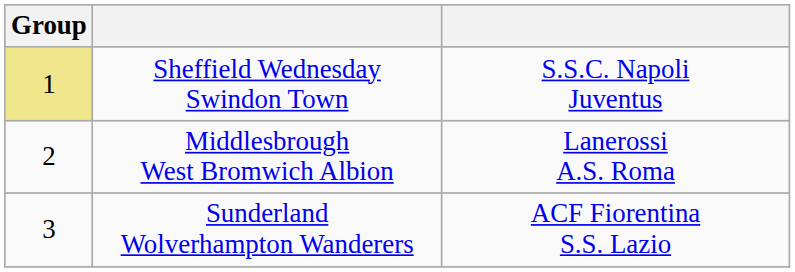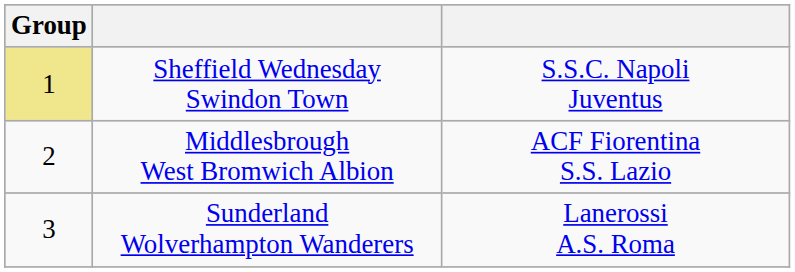Middlesbrough West Bromwich Albion | column 3: Lanerossi A.S. Roma -> ACF Fiorentina S.S. Lazio
Sunderland Wolverhampton Wanderers | column 3: ACF Fiorentina S.S. Lazio -> Lanerossi A.S. Roma
